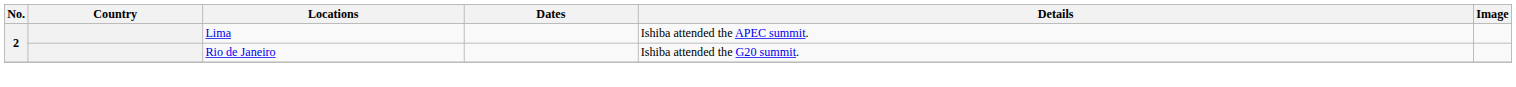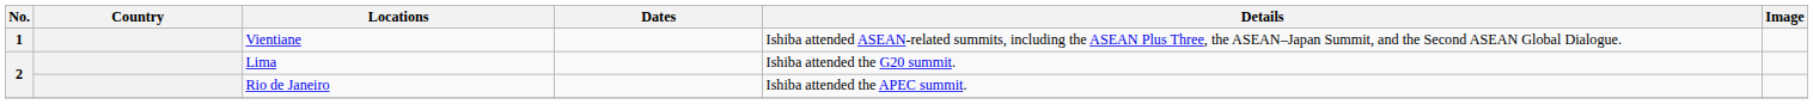+ row: 1 | Vientiane | Ishiba attended ASEAN-related summits, including the ASEAN Plus Three, the ASEAN–Japan Summit, and the Second ASEAN Global Dialogue.
Lima | Details: Ishiba attended the APEC summit. -> Ishiba attended the G20 summit.
Rio de Janeiro | Details: Ishiba attended the G20 summit. -> Ishiba attended the APEC summit.
